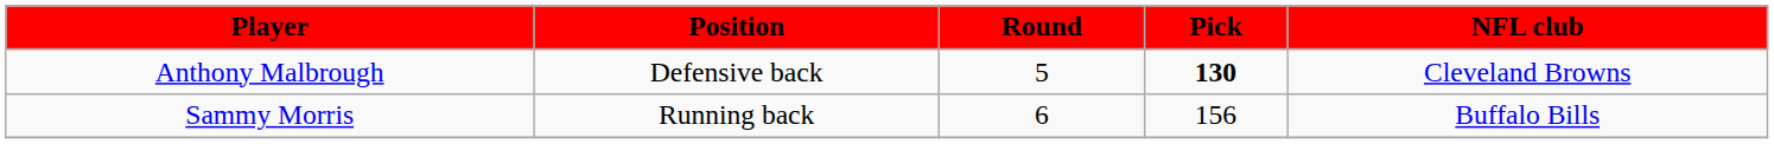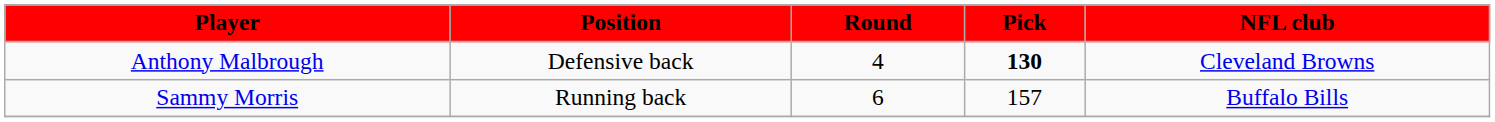Anthony Malbrough | Round: 5 -> 4
Sammy Morris | Pick: 156 -> 157
